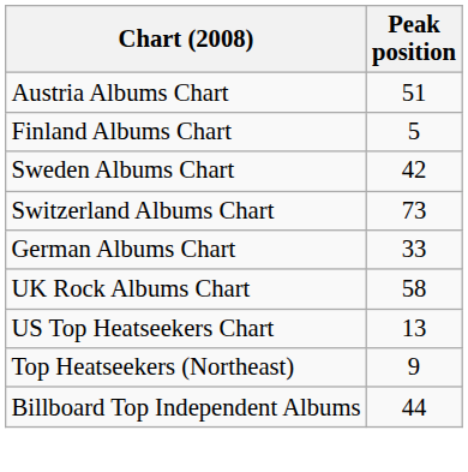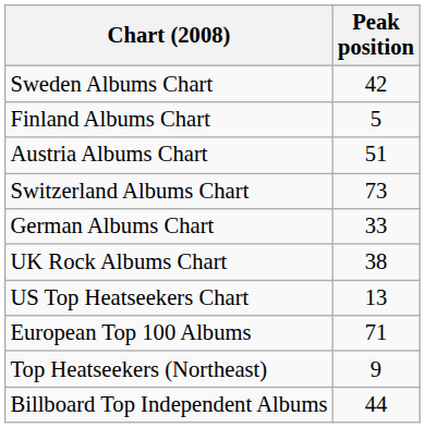rows swapped: Austria Albums Chart <-> Sweden Albums Chart
UK Rock Albums Chart | Peak position: 58 -> 38
+ row: European Top 100 Albums | 71
